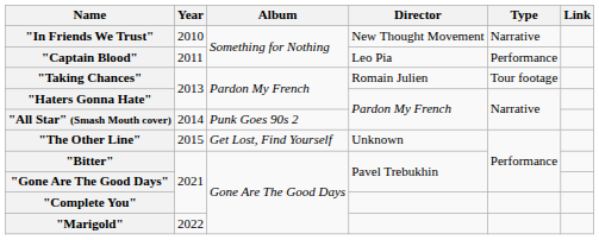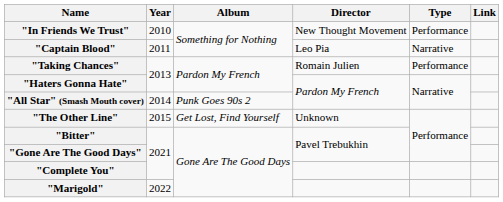"In Friends We Trust" | Type: Narrative -> Performance
"Captain Blood" | Type: Performance -> Narrative
"Taking Chances" | Type: Tour footage -> Performance
